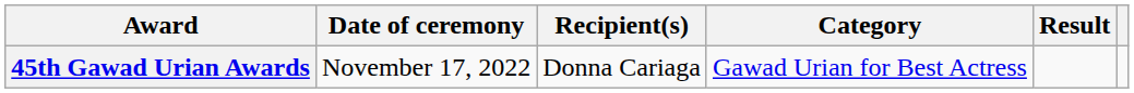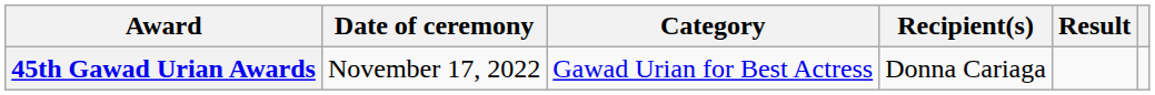columns swapped: Category <-> Recipient(s)
